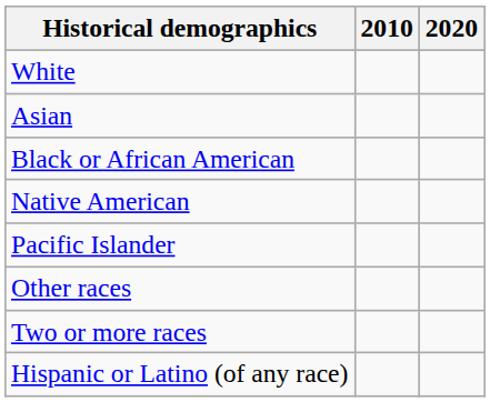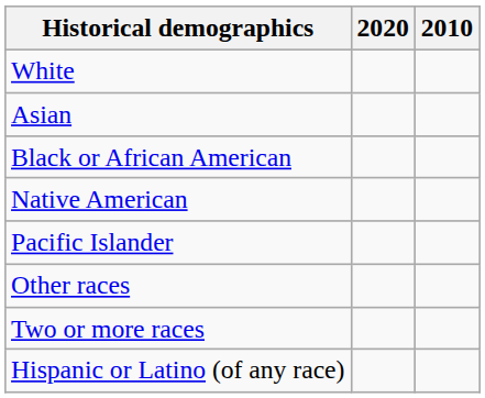columns swapped: 2020 <-> 2010
